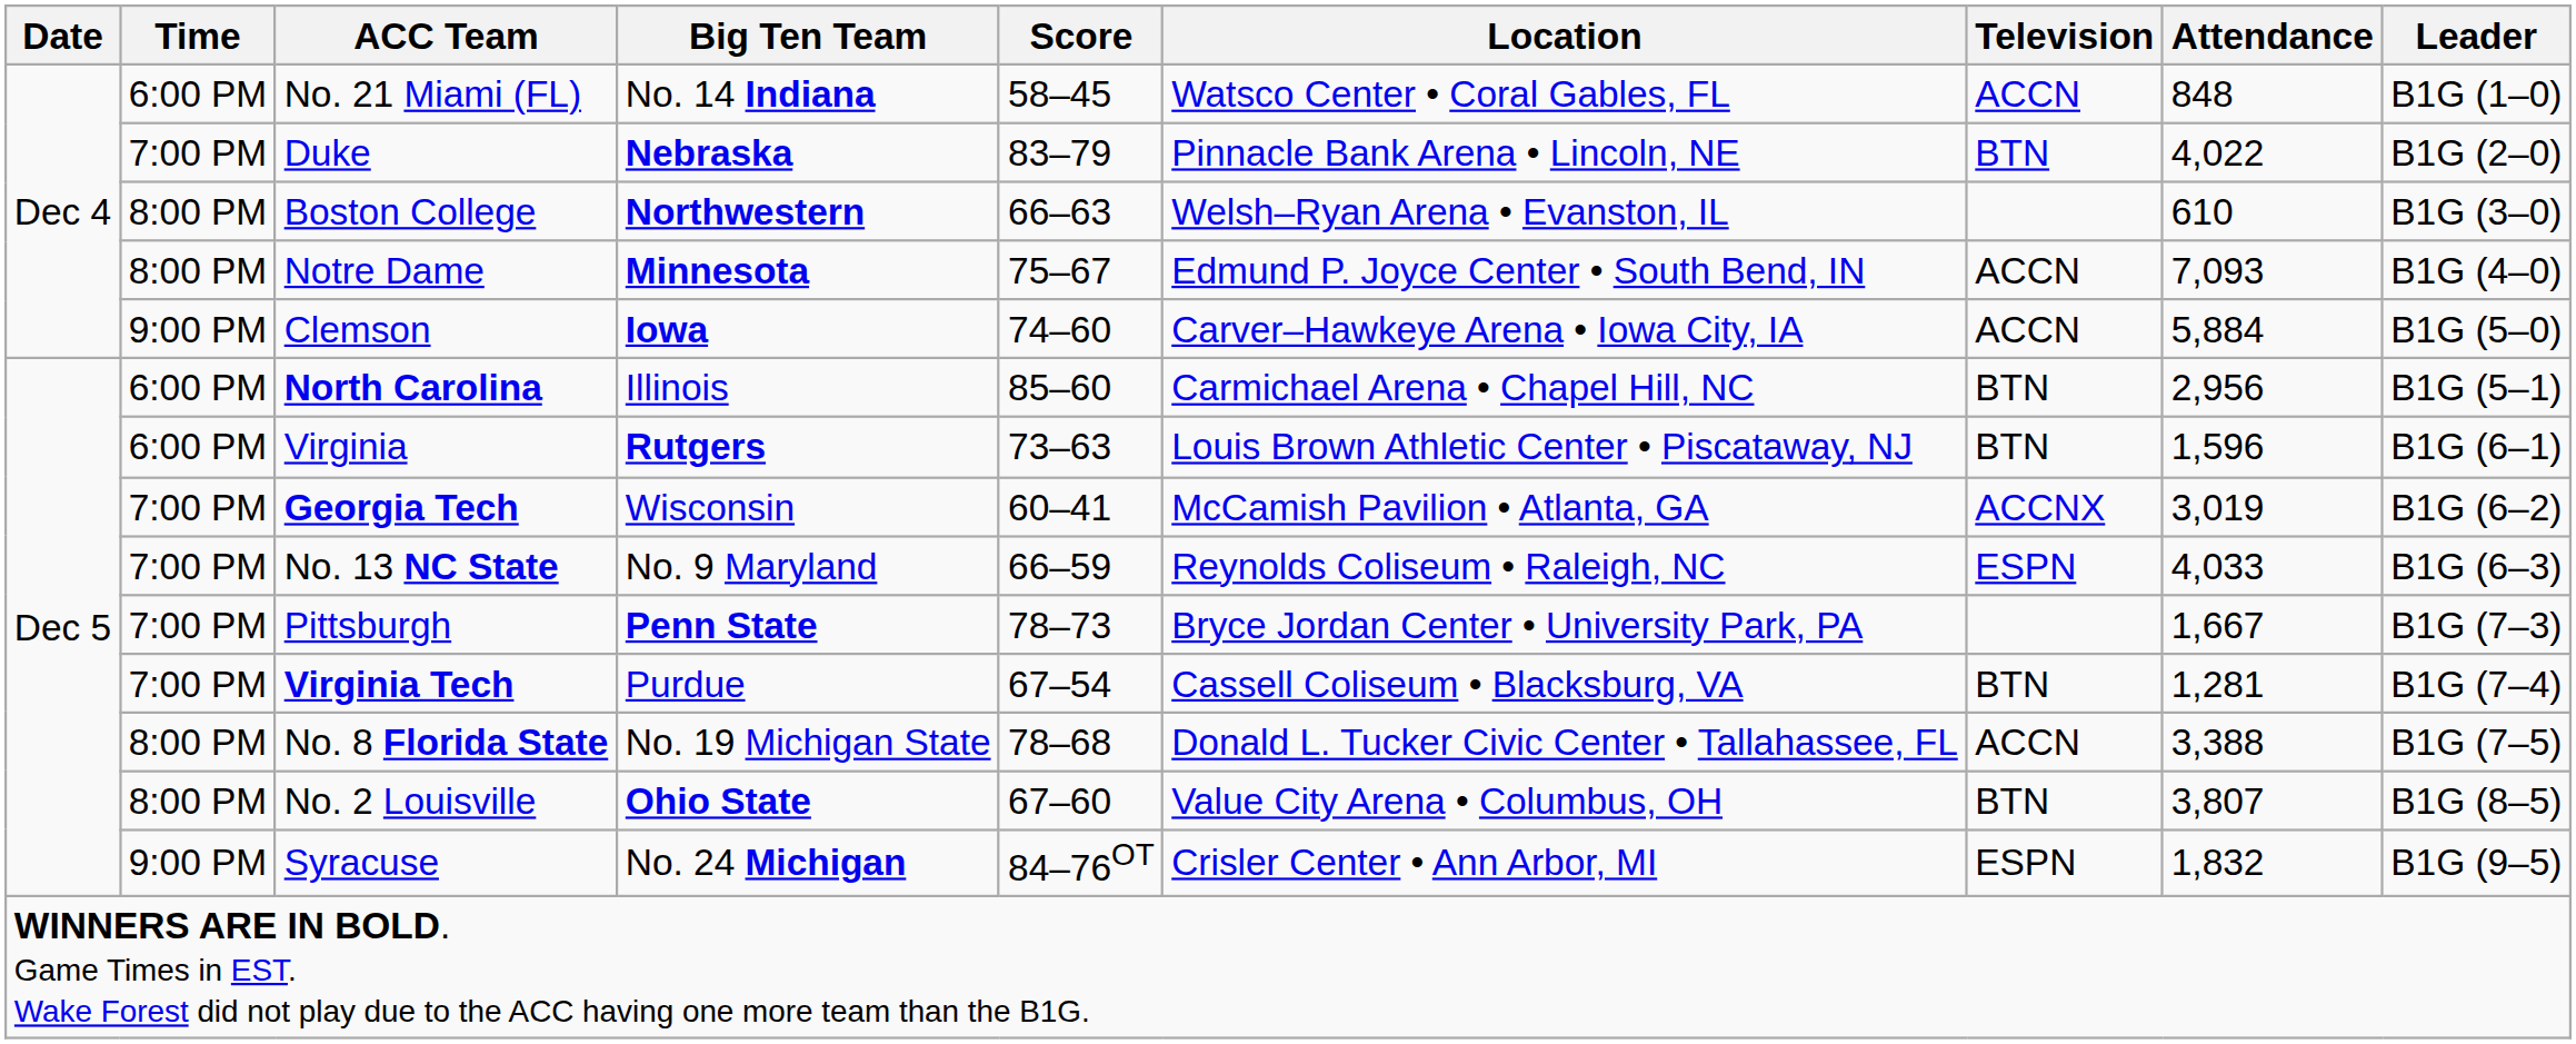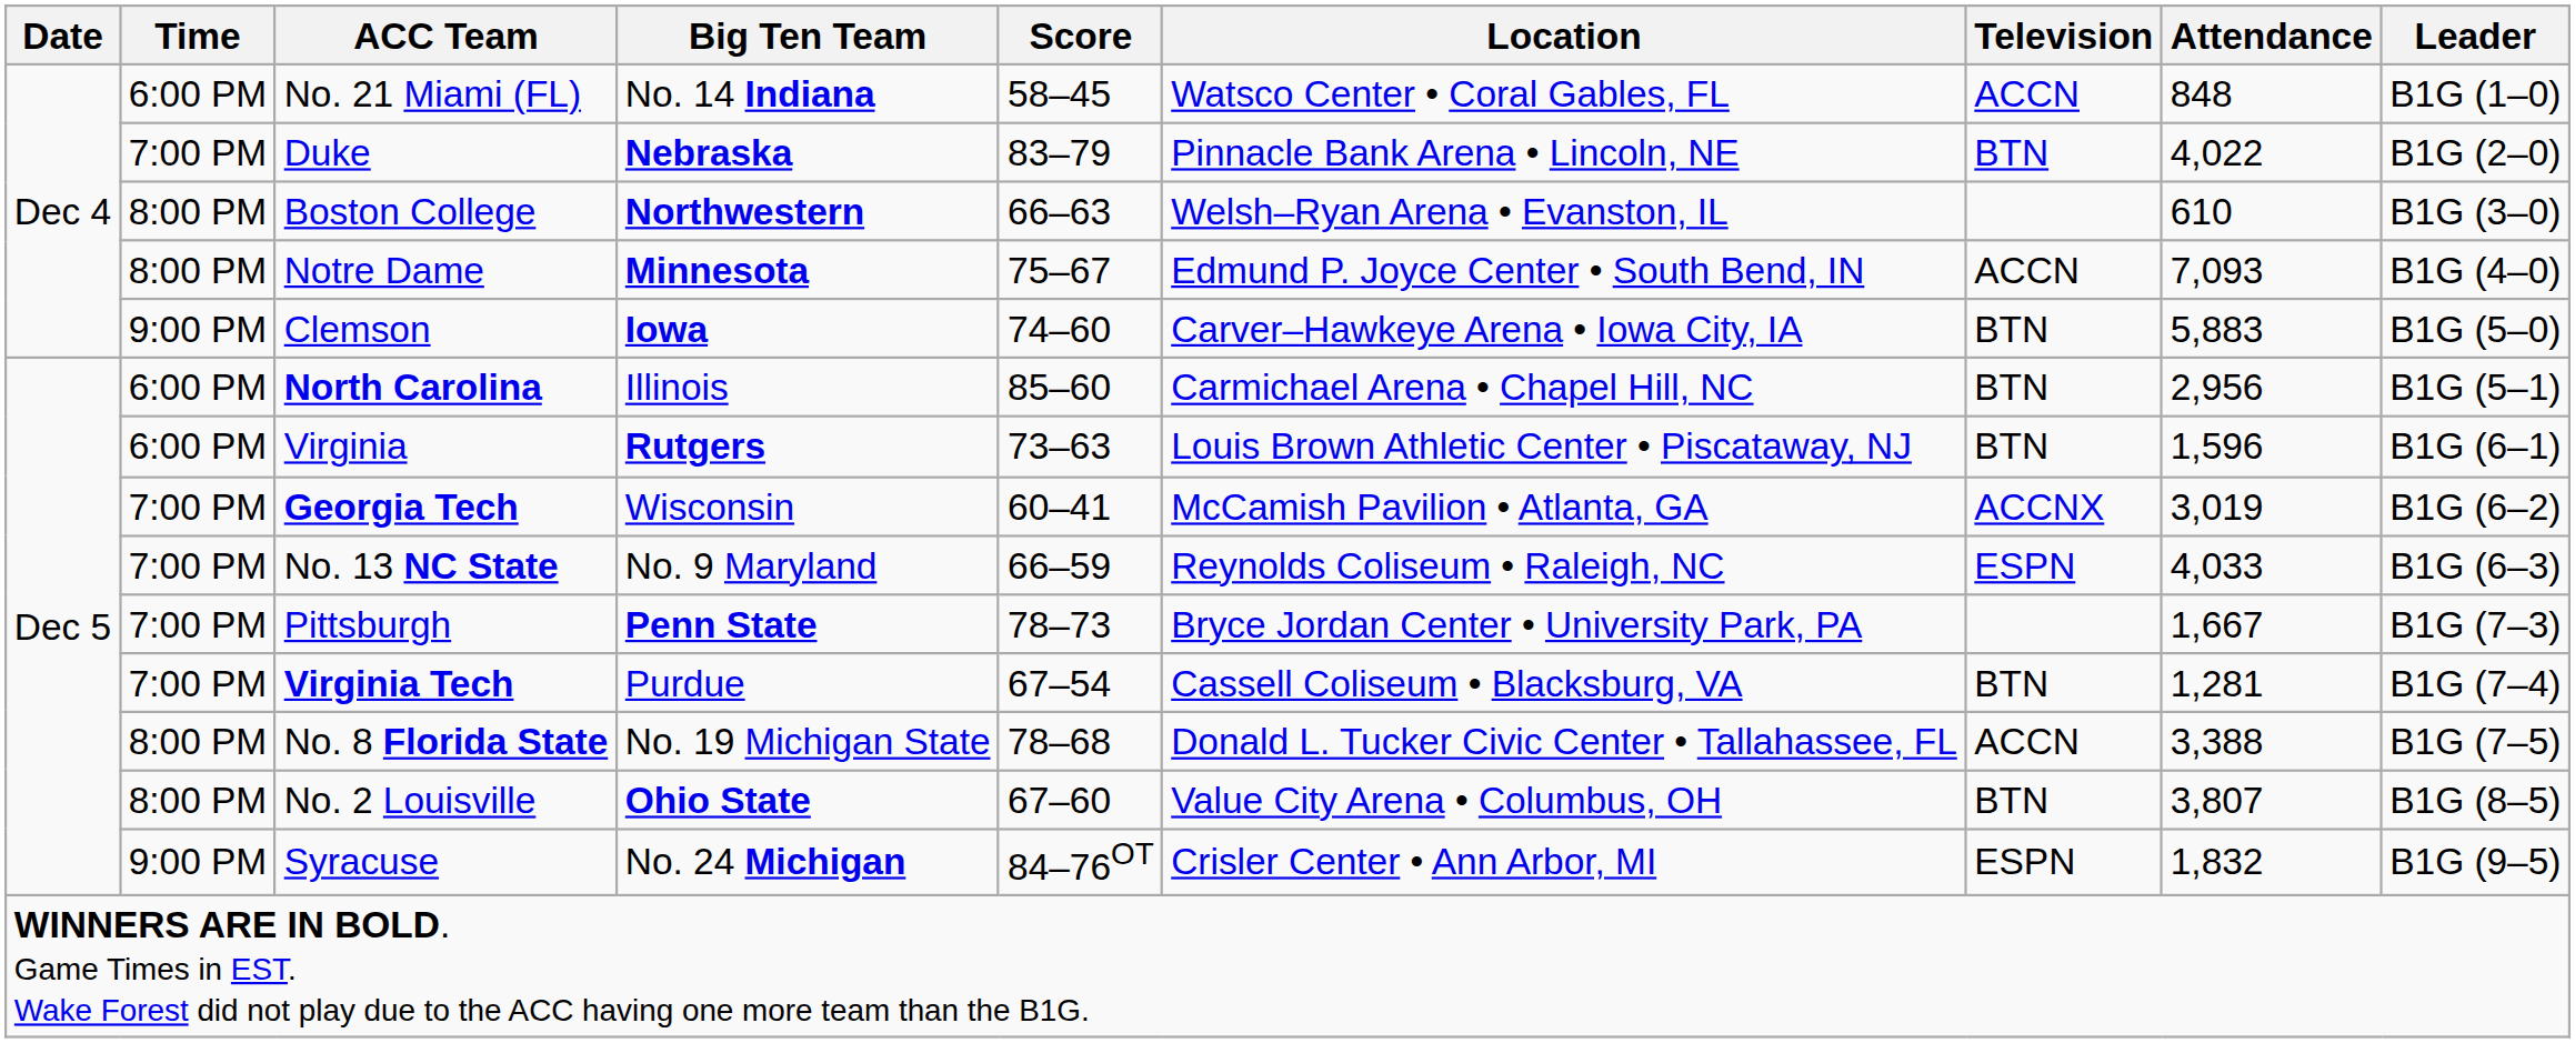Clemson | Television: ACCN -> BTN
Clemson | Attendance: 5,884 -> 5,883
